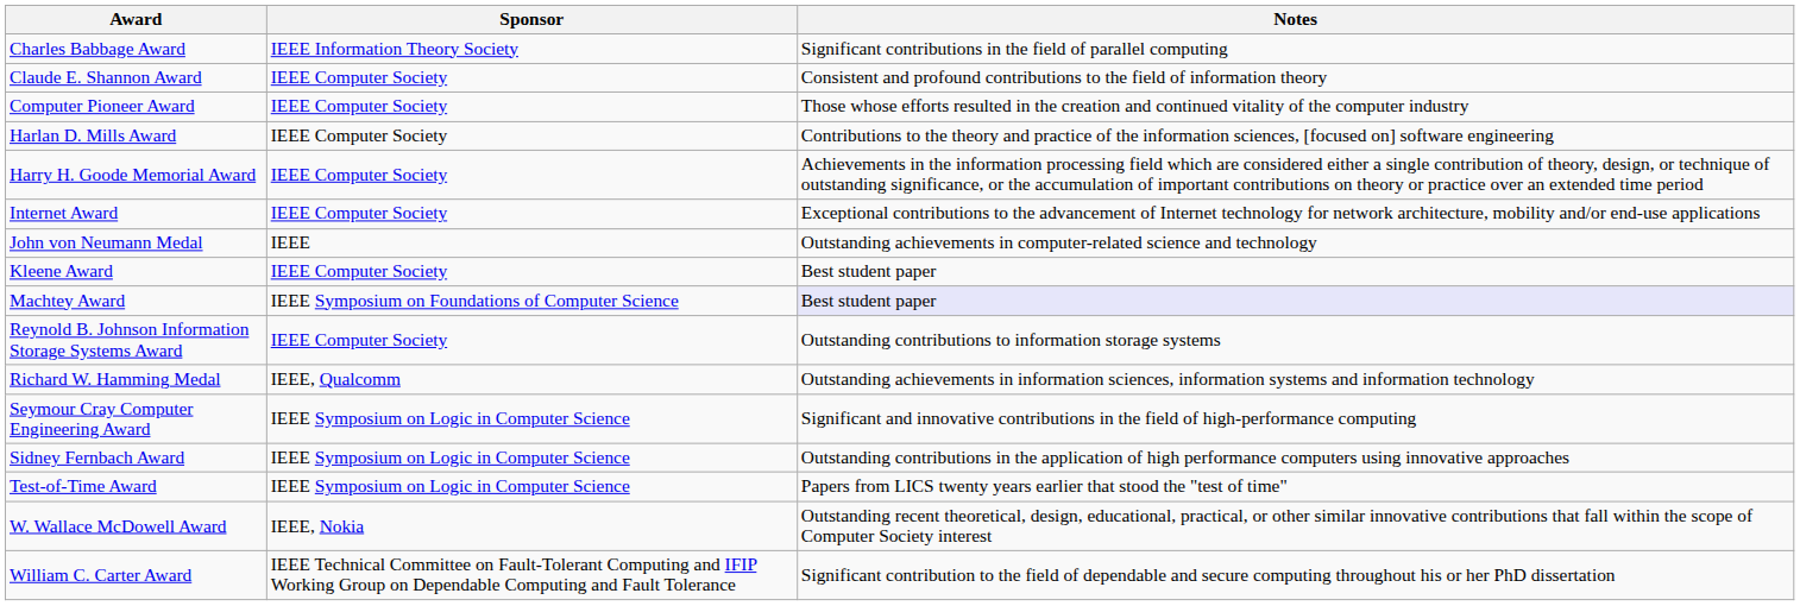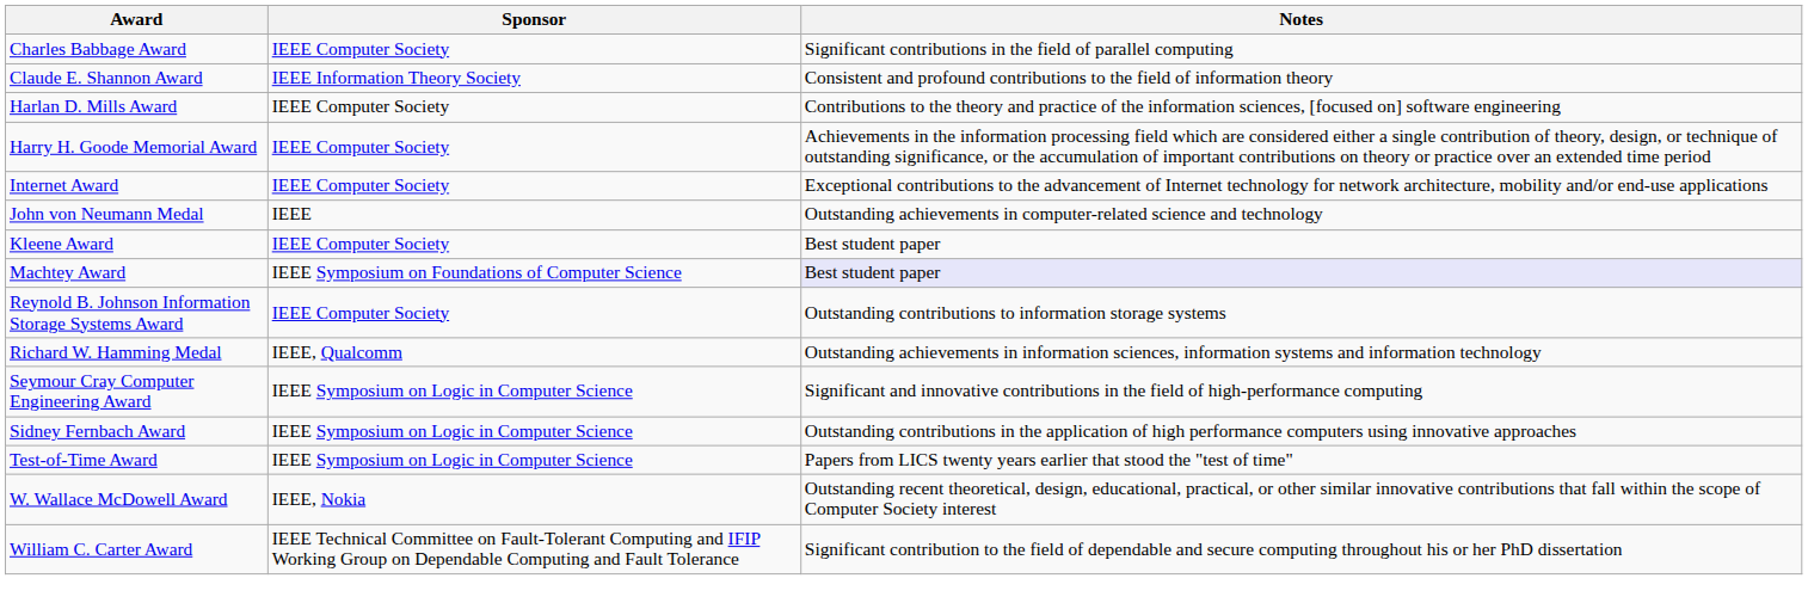Charles Babbage Award | Sponsor: IEEE Information Theory Society -> IEEE Computer Society
Claude E. Shannon Award | Sponsor: IEEE Computer Society -> IEEE Information Theory Society
- row: Computer Pioneer Award | IEEE Computer Society | Those whose efforts resulted in the creation and continued vitality of the computer industry
